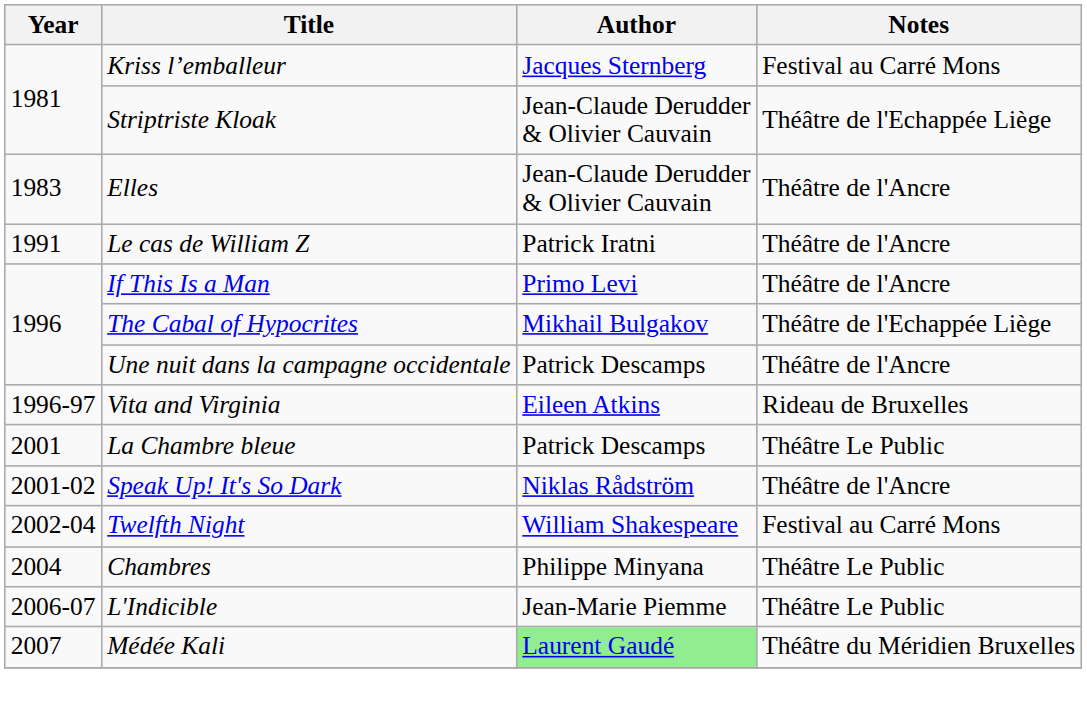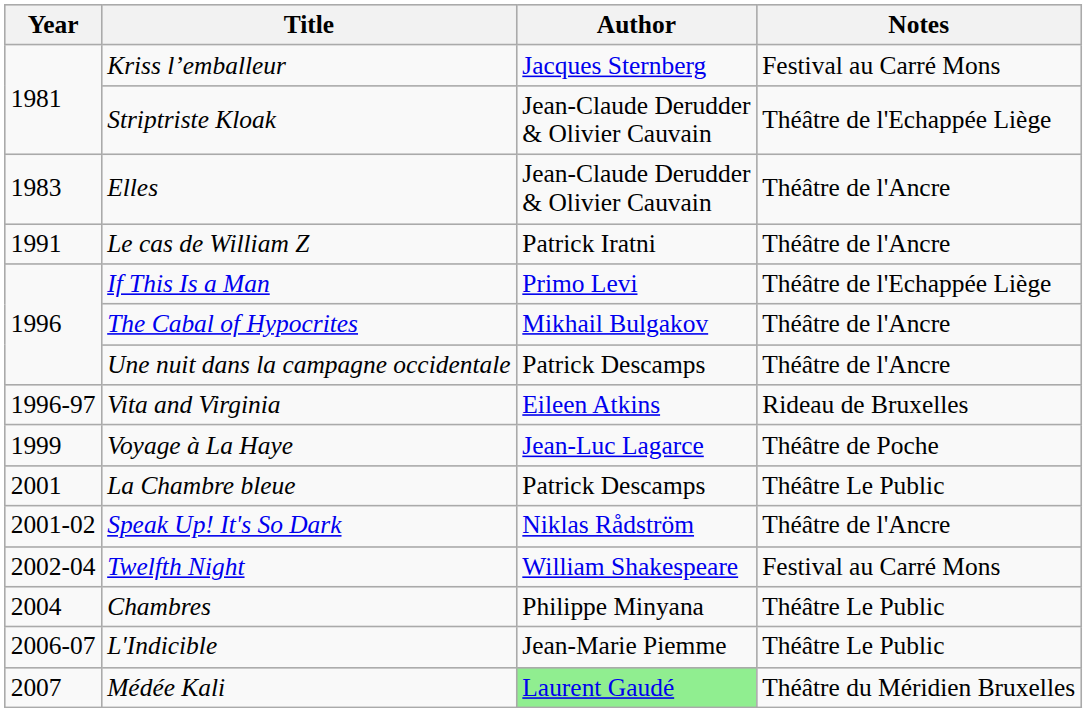If This Is a Man | Notes: Théâtre de l'Ancre -> Théâtre de l'Echappée Liège
The Cabal of Hypocrites | Notes: Théâtre de l'Echappée Liège -> Théâtre de l'Ancre
+ row: 1999 | Voyage à La Haye | Jean-Luc Lagarce | Théâtre de Poche
